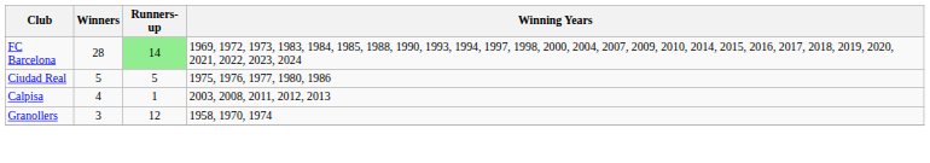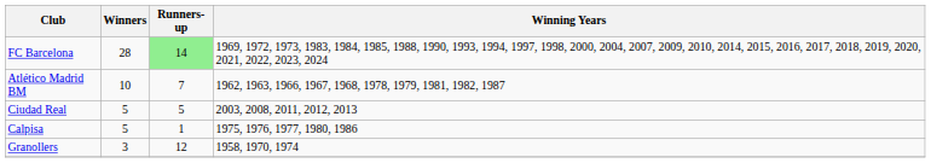+ row: Atlético Madrid BM | 10 | 7 | 1962, 1963, 1966, 1967, 1968, 1978, 1979, 1981, 1982, 1987
Ciudad Real | Winning Years: 1975, 1976, 1977, 1980, 1986 -> 2003, 2008, 2011, 2012, 2013
Calpisa | Winners: 4 -> 5
Calpisa | Winning Years: 2003, 2008, 2011, 2012, 2013 -> 1975, 1976, 1977, 1980, 1986
